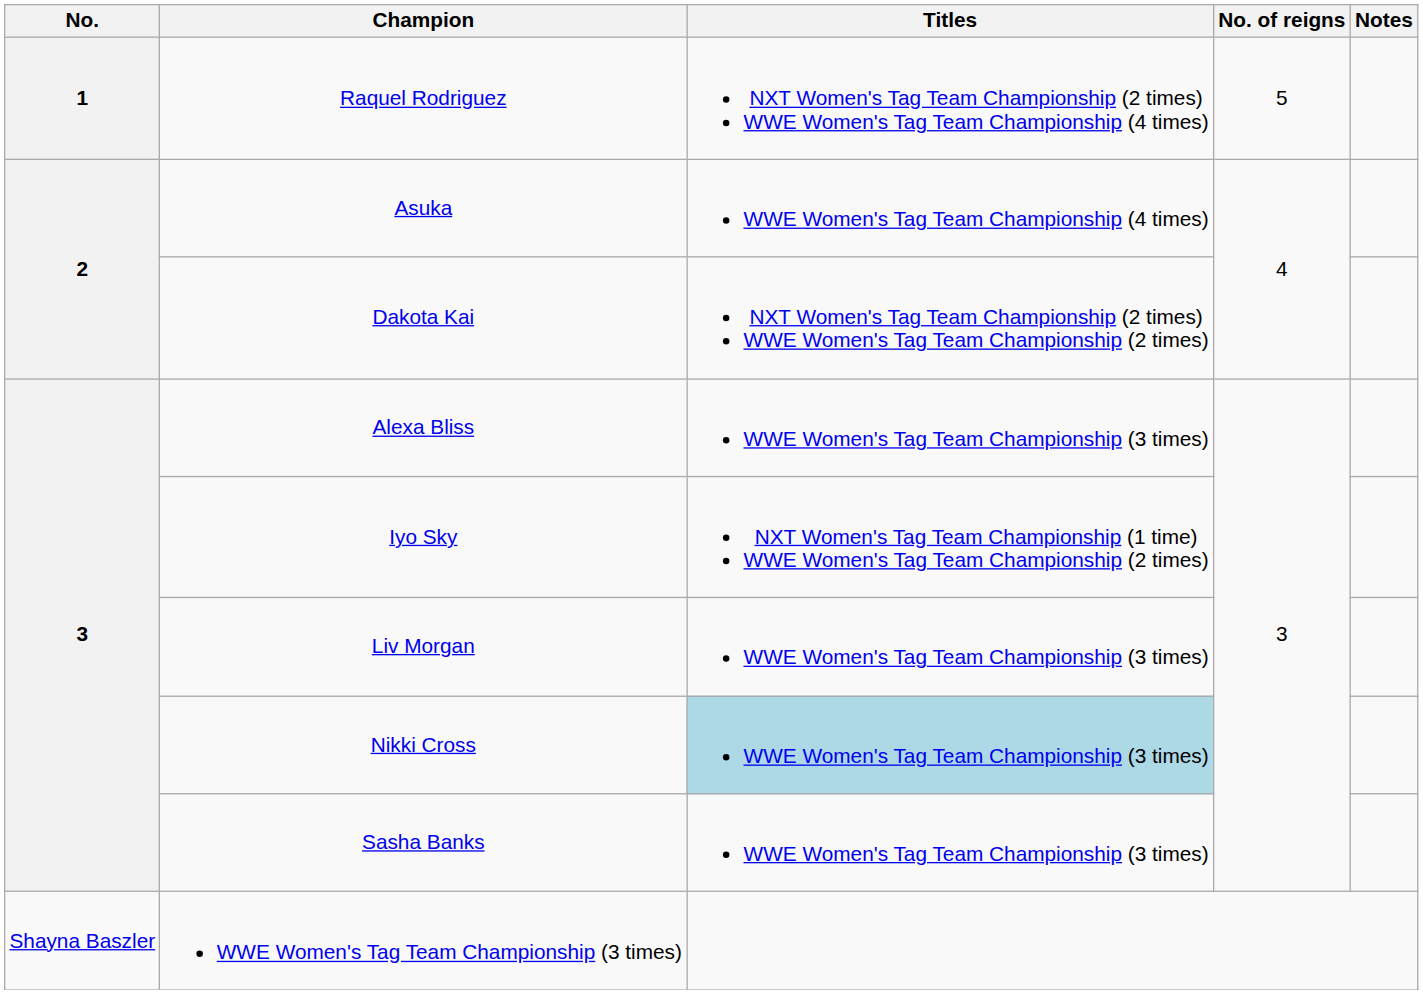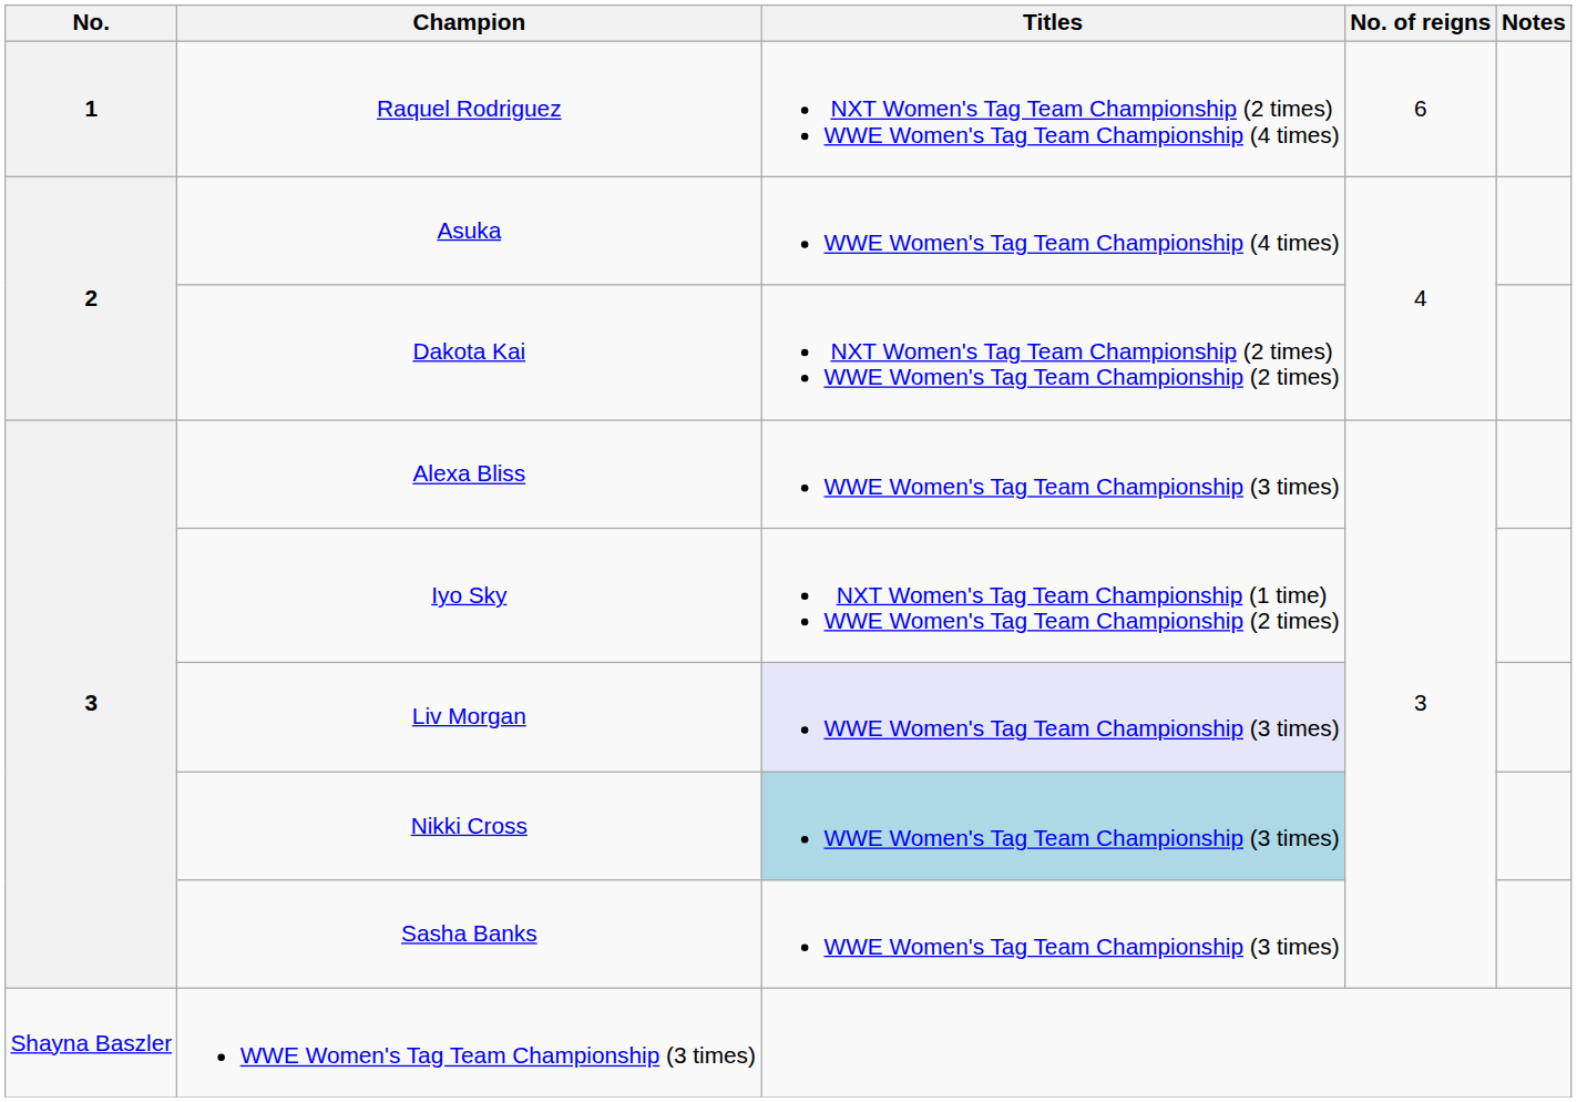Raquel Rodriguez | No. of reigns: 5 -> 6
Liv Morgan | Titles: no background -> lavender background
